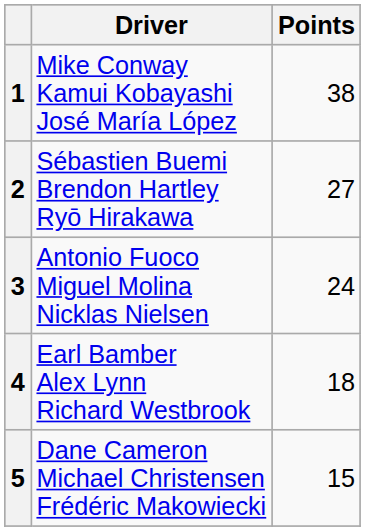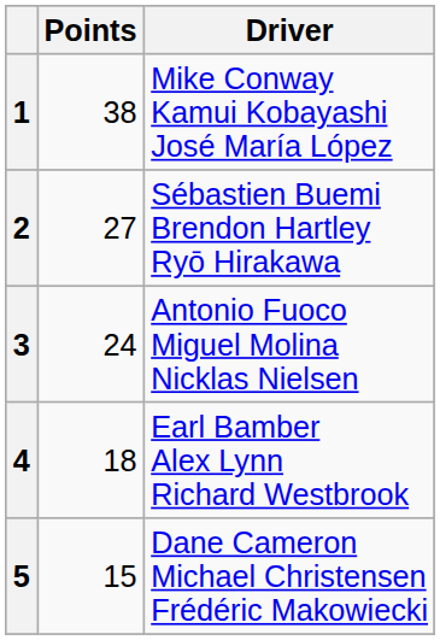columns swapped: Driver <-> Points
